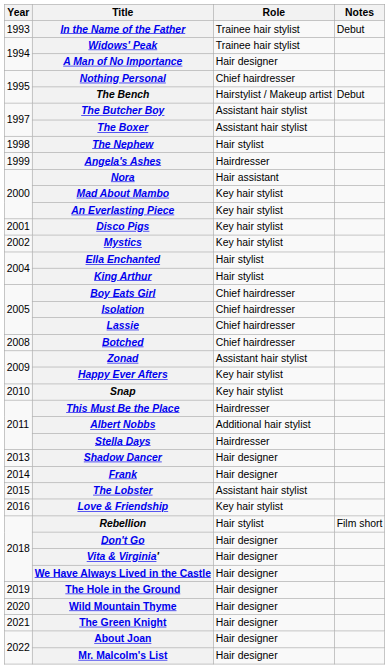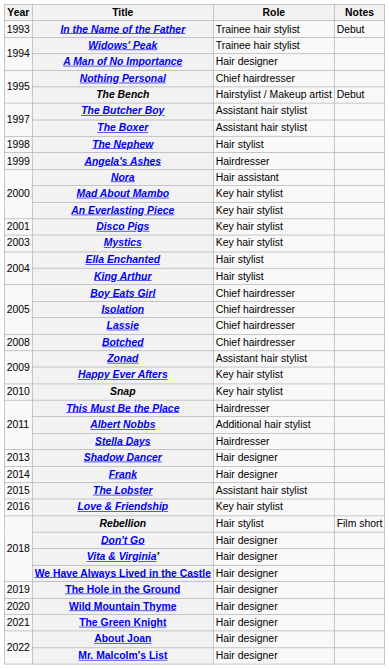Mystics | Year: 2002 -> 2003
